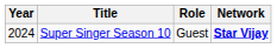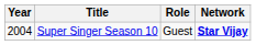Super Singer Season 10 | Year: 2024 -> 2004
